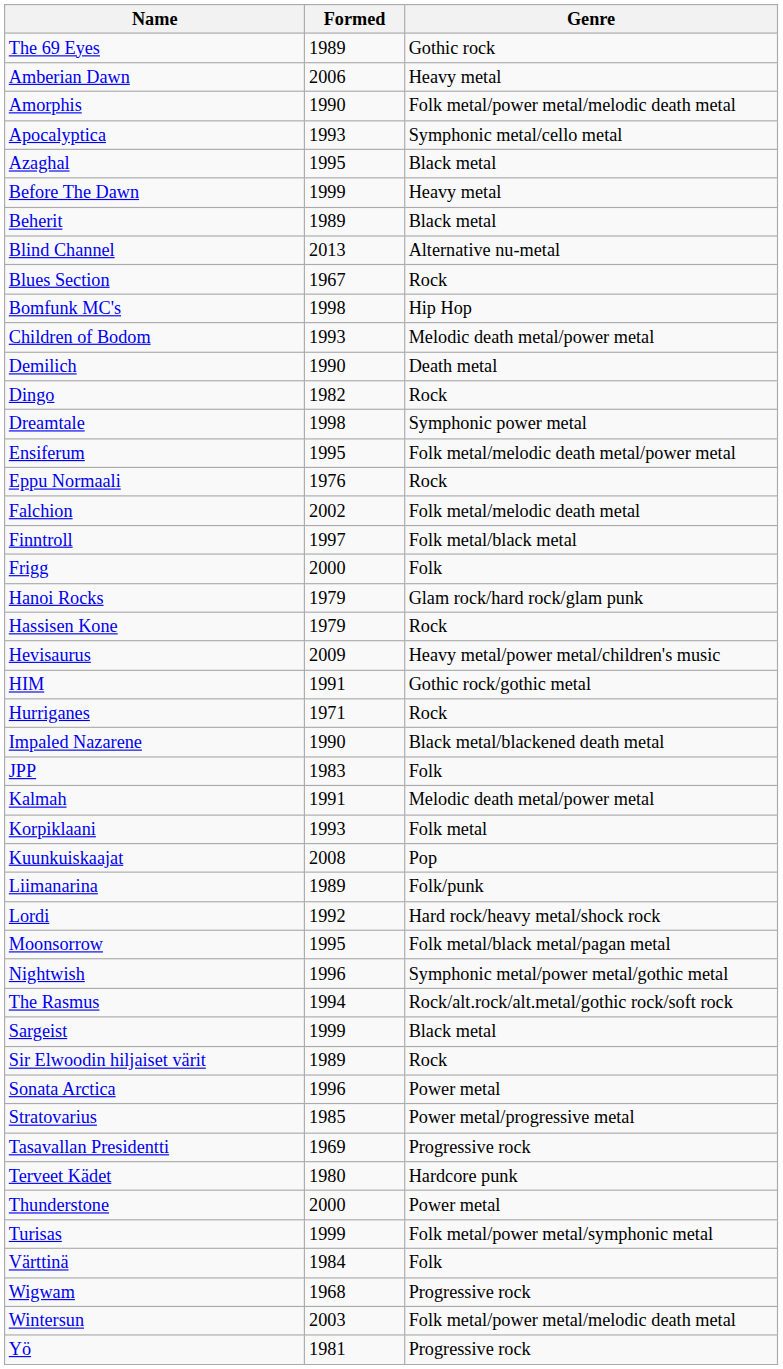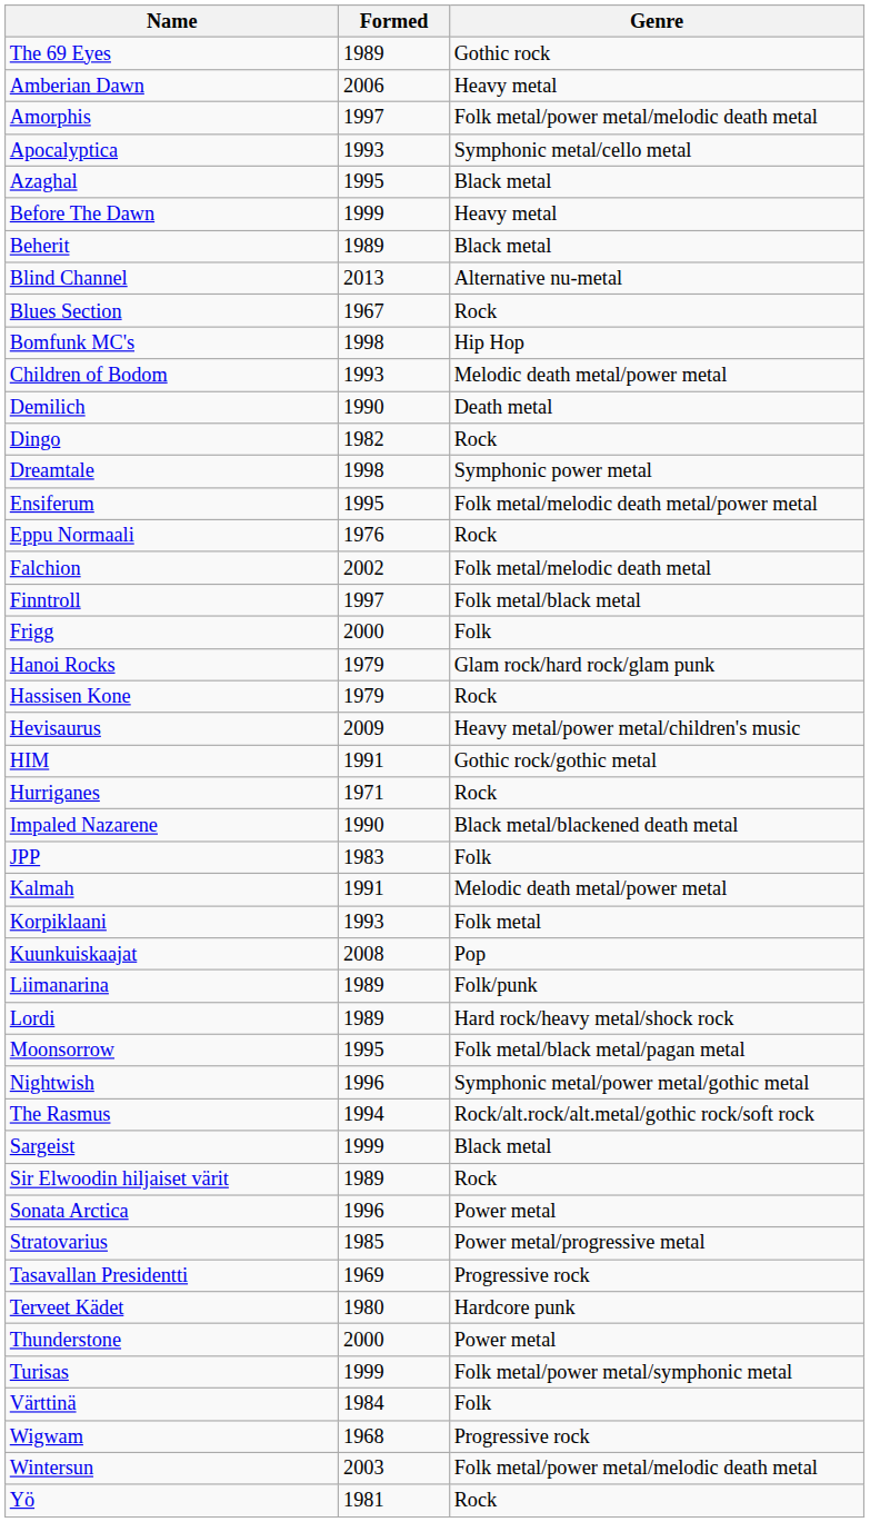Amorphis | Formed: 1990 -> 1997
Lordi | Formed: 1992 -> 1989
Yö | Genre: Progressive rock -> Rock
